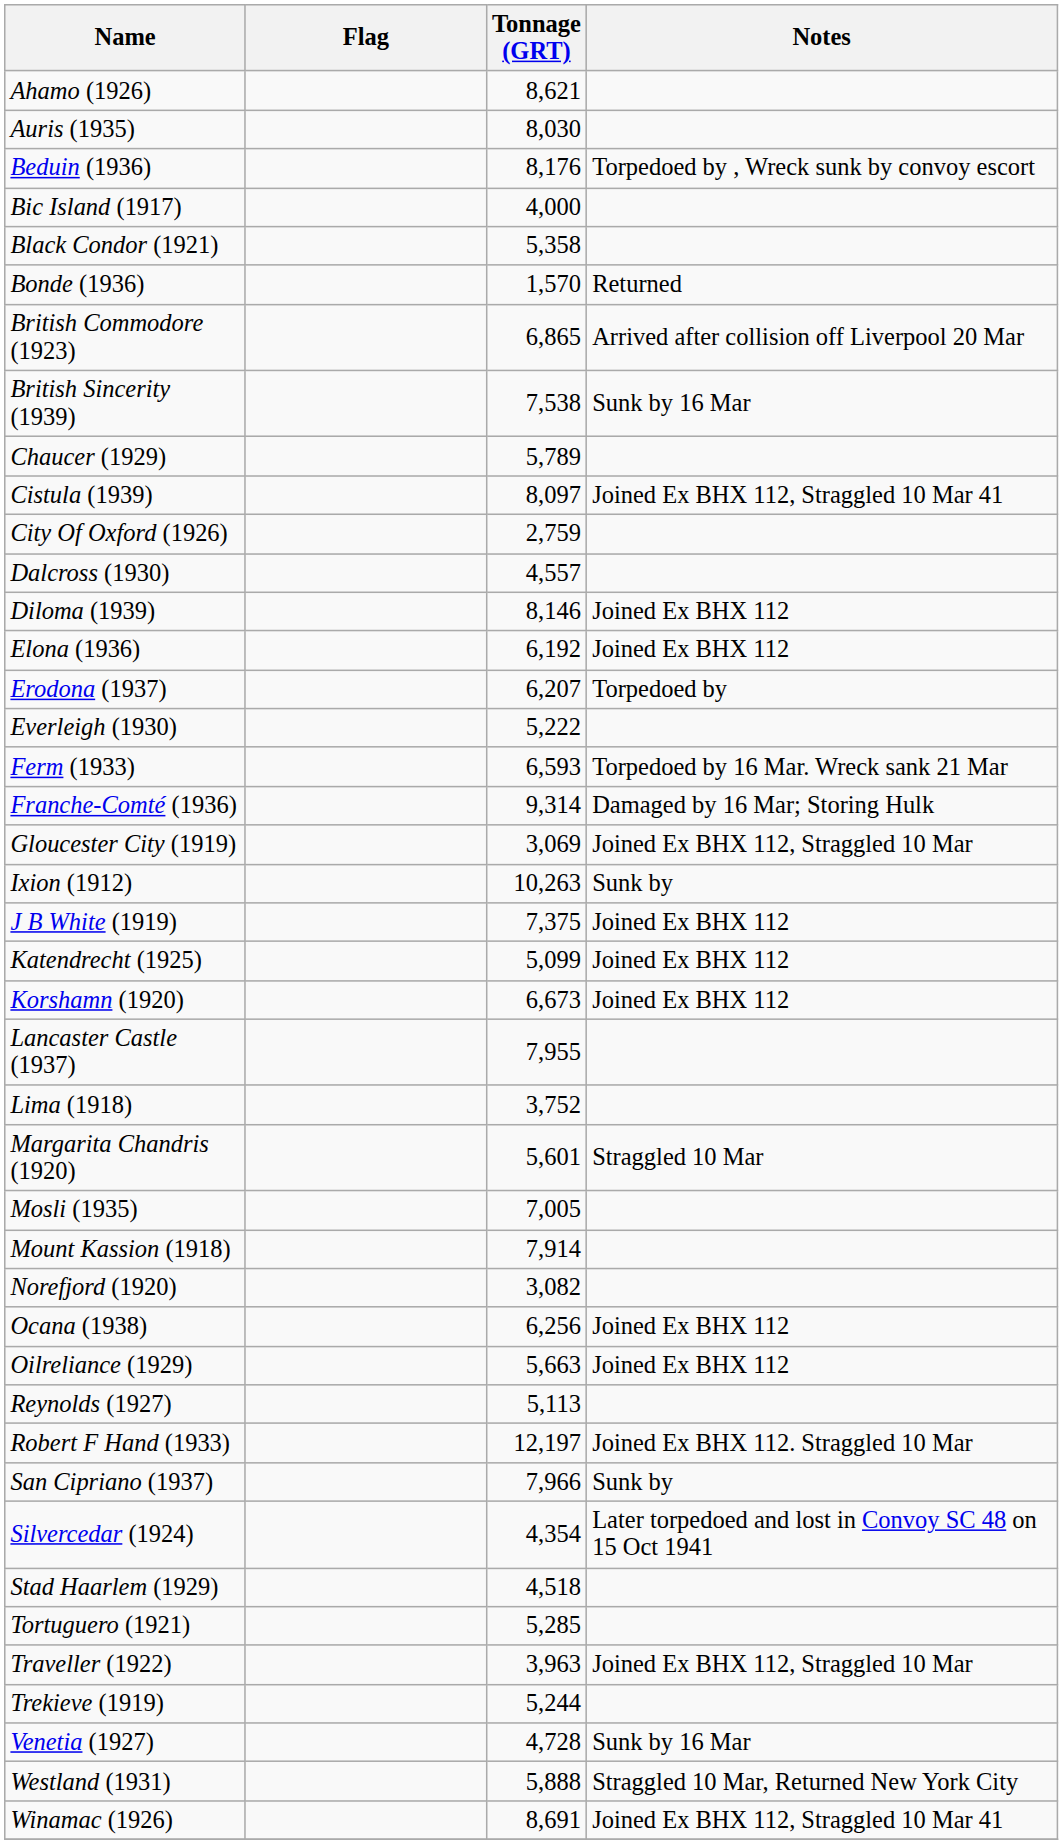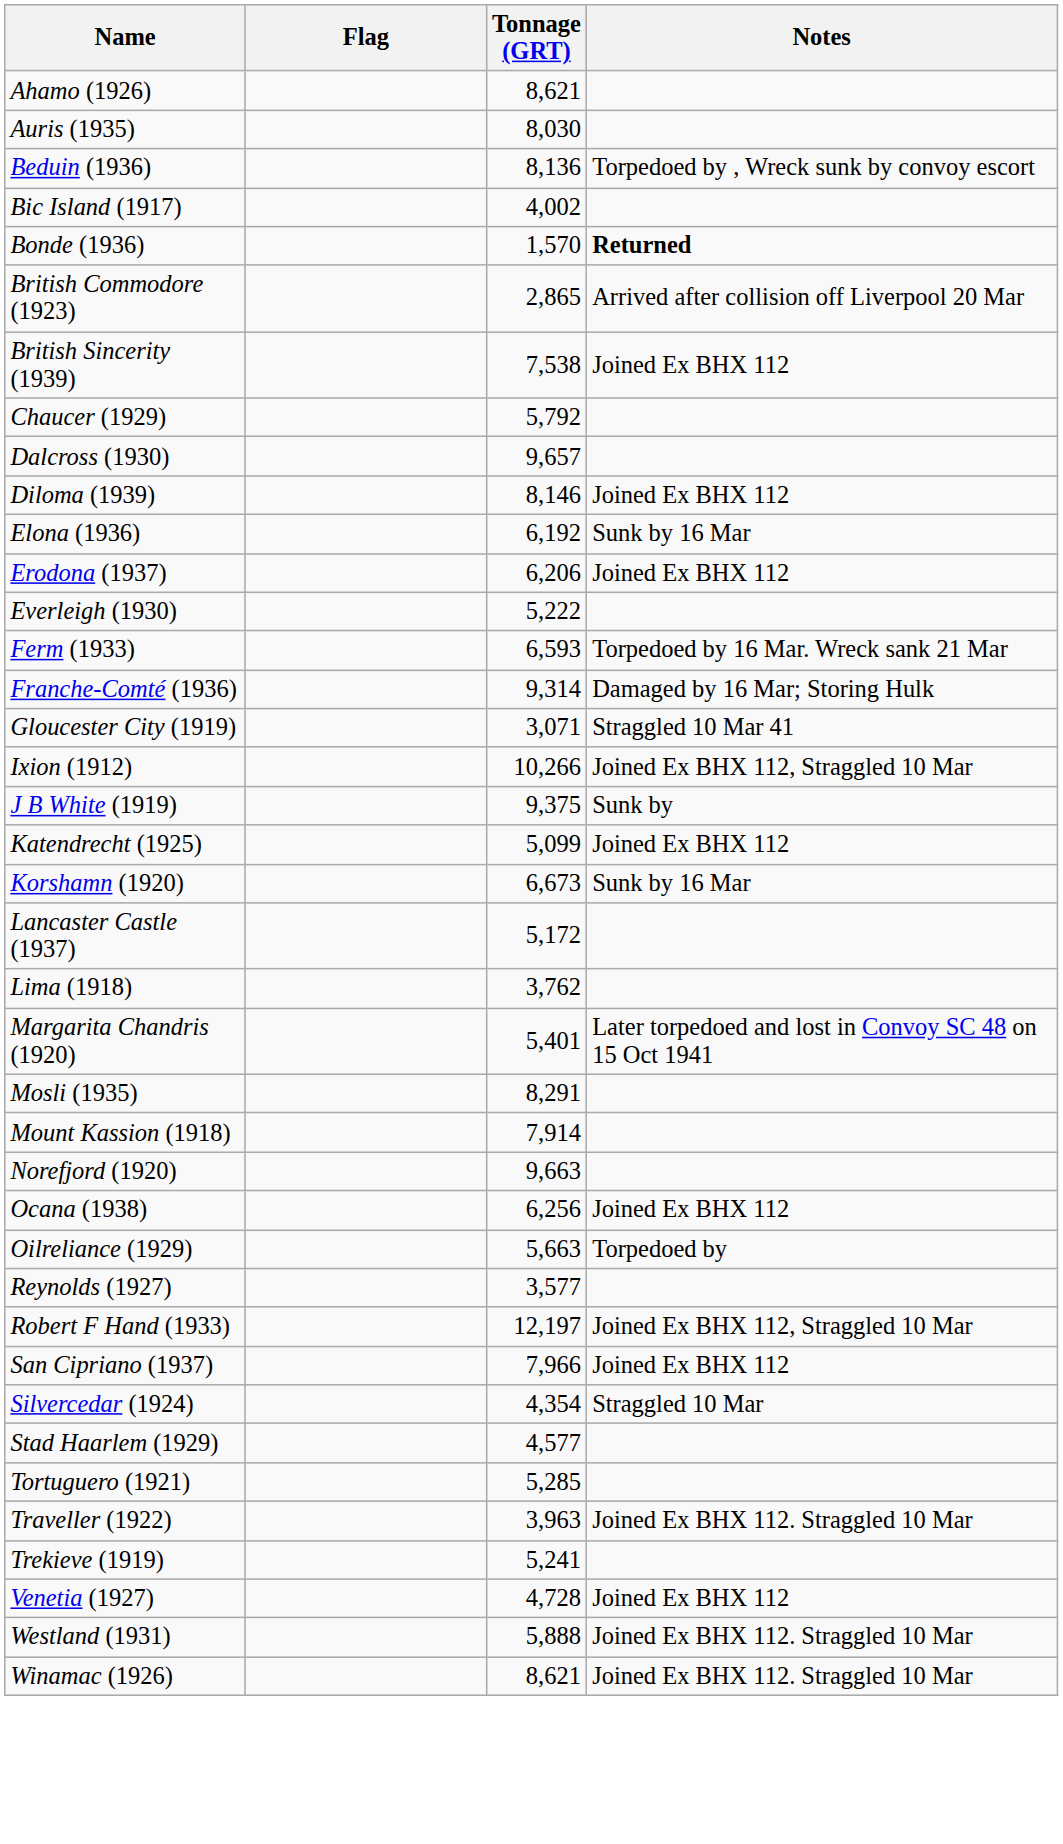Beduin (1936) | Tonnage (GRT): 8,176 -> 8,136
Bic Island (1917) | Tonnage (GRT): 4,000 -> 4,002
- row: Black Condor (1921) | 5,358
Bonde (1936) | Notes: normal -> bold
British Commodore (1923) | Tonnage (GRT): 6,865 -> 2,865
British Sincerity (1939) | Notes: Sunk by 16 Mar -> Joined Ex BHX 112
Chaucer (1929) | Tonnage (GRT): 5,789 -> 5,792
- row: Cistula (1939) | 8,097 | Joined Ex BHX 112, Straggled 10 Mar 41
- row: City Of Oxford (1926) | 2,759
Dalcross (1930) | Tonnage (GRT): 4,557 -> 9,657
Elona (1936) | Notes: Joined Ex BHX 112 -> Sunk by 16 Mar
Erodona (1937) | Tonnage (GRT): 6,207 -> 6,206
Erodona (1937) | Notes: Torpedoed by -> Joined Ex BHX 112
Gloucester City (1919) | Tonnage (GRT): 3,069 -> 3,071
Gloucester City (1919) | Notes: Joined Ex BHX 112, Straggled 10 Mar -> Straggled 10 Mar 41
Ixion (1912) | Tonnage (GRT): 10,263 -> 10,266
Ixion (1912) | Notes: Sunk by -> Joined Ex BHX 112, Straggled 10 Mar
J B White (1919) | Tonnage (GRT): 7,375 -> 9,375
J B White (1919) | Notes: Joined Ex BHX 112 -> Sunk by
Korshamn (1920) | Notes: Joined Ex BHX 112 -> Sunk by 16 Mar
Lancaster Castle (1937) | Tonnage (GRT): 7,955 -> 5,172
Lima (1918) | Tonnage (GRT): 3,752 -> 3,762
Margarita Chandris (1920) | Tonnage (GRT): 5,601 -> 5,401
Margarita Chandris (1920) | Notes: Straggled 10 Mar -> Later torpedoed and lost in Convoy SC 48 on 15 Oct 1941
Mosli (1935) | Tonnage (GRT): 7,005 -> 8,291
Norefjord (1920) | Tonnage (GRT): 3,082 -> 9,663
Oilreliance (1929) | Notes: Joined Ex BHX 112 -> Torpedoed by
Reynolds (1927) | Tonnage (GRT): 5,113 -> 3,577
Robert F Hand (1933) | Notes: Joined Ex BHX 112. Straggled 10 Mar -> Joined Ex BHX 112, Straggled 10 Mar
San Cipriano (1937) | Notes: Sunk by -> Joined Ex BHX 112
Silvercedar (1924) | Notes: Later torpedoed and lost in Convoy SC 48 on 15 Oct 1941 -> Straggled 10 Mar
Stad Haarlem (1929) | Tonnage (GRT): 4,518 -> 4,577
Traveller (1922) | Notes: Joined Ex BHX 112, Straggled 10 Mar -> Joined Ex BHX 112. Straggled 10 Mar
Trekieve (1919) | Tonnage (GRT): 5,244 -> 5,241
Venetia (1927) | Notes: Sunk by 16 Mar -> Joined Ex BHX 112
Westland (1931) | Notes: Straggled 10 Mar, Returned New York City -> Joined Ex BHX 112. Straggled 10 Mar
Winamac (1926) | Tonnage (GRT): 8,691 -> 8,621
Winamac (1926) | Notes: Joined Ex BHX 112, Straggled 10 Mar 41 -> Joined Ex BHX 112. Straggled 10 Mar
